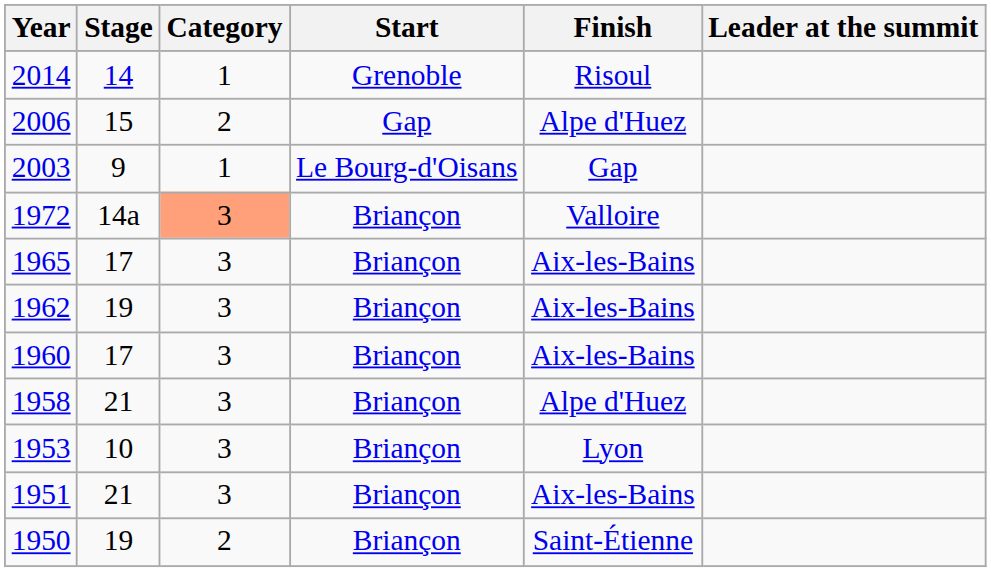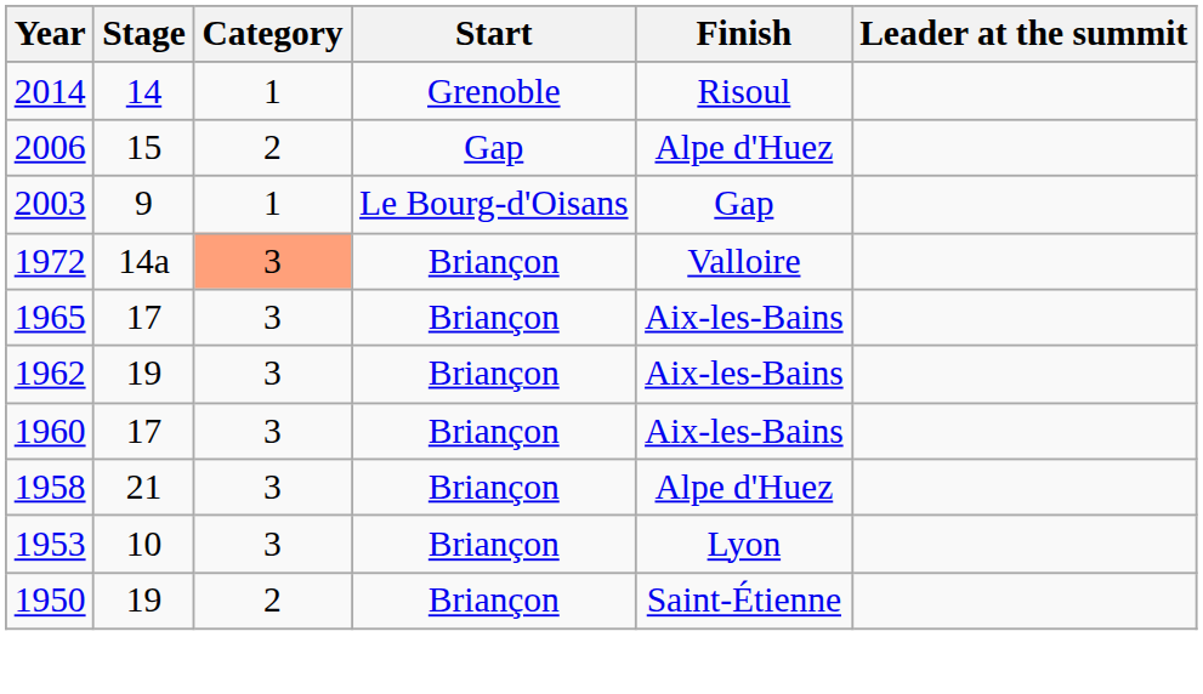- row: 1951 | 21 | 3 | Briançon | Aix-les-Bains
